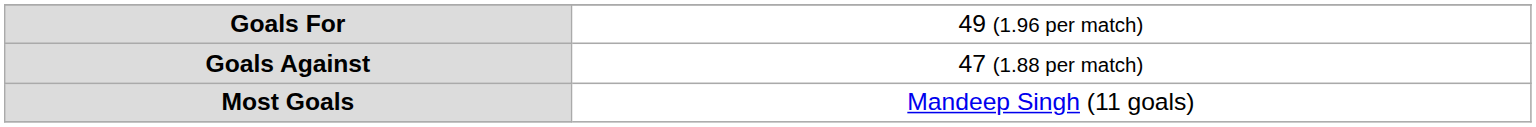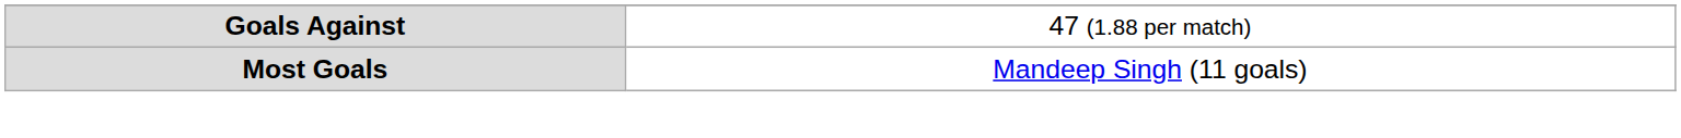- row: Goals For | 49 (1.96 per match)
